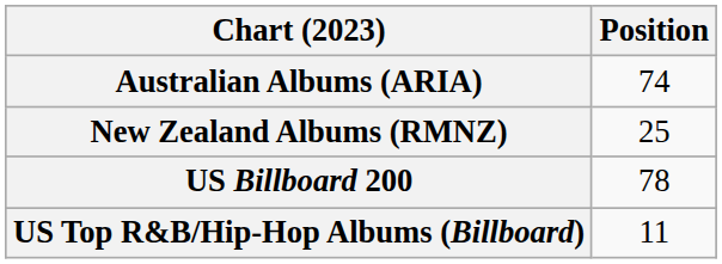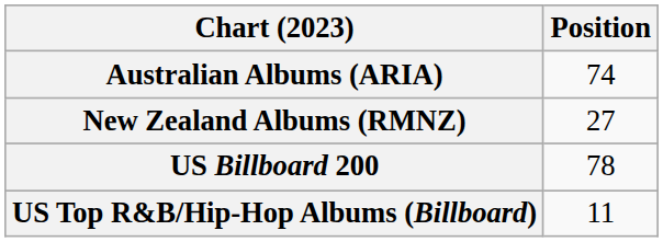New Zealand Albums (RMNZ) | Position: 25 -> 27
